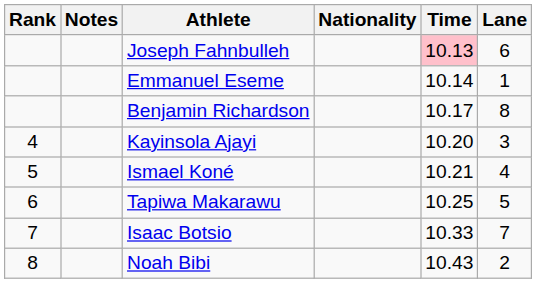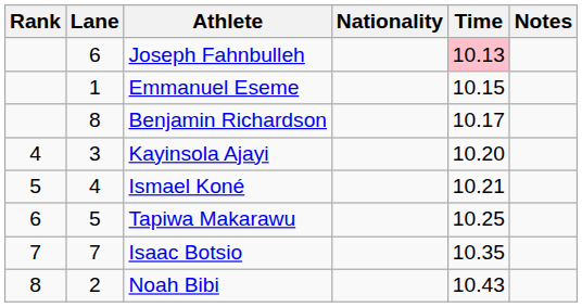columns swapped: Lane <-> Notes
Emmanuel Eseme | Time: 10.14 -> 10.15
Isaac Botsio | Time: 10.33 -> 10.35
